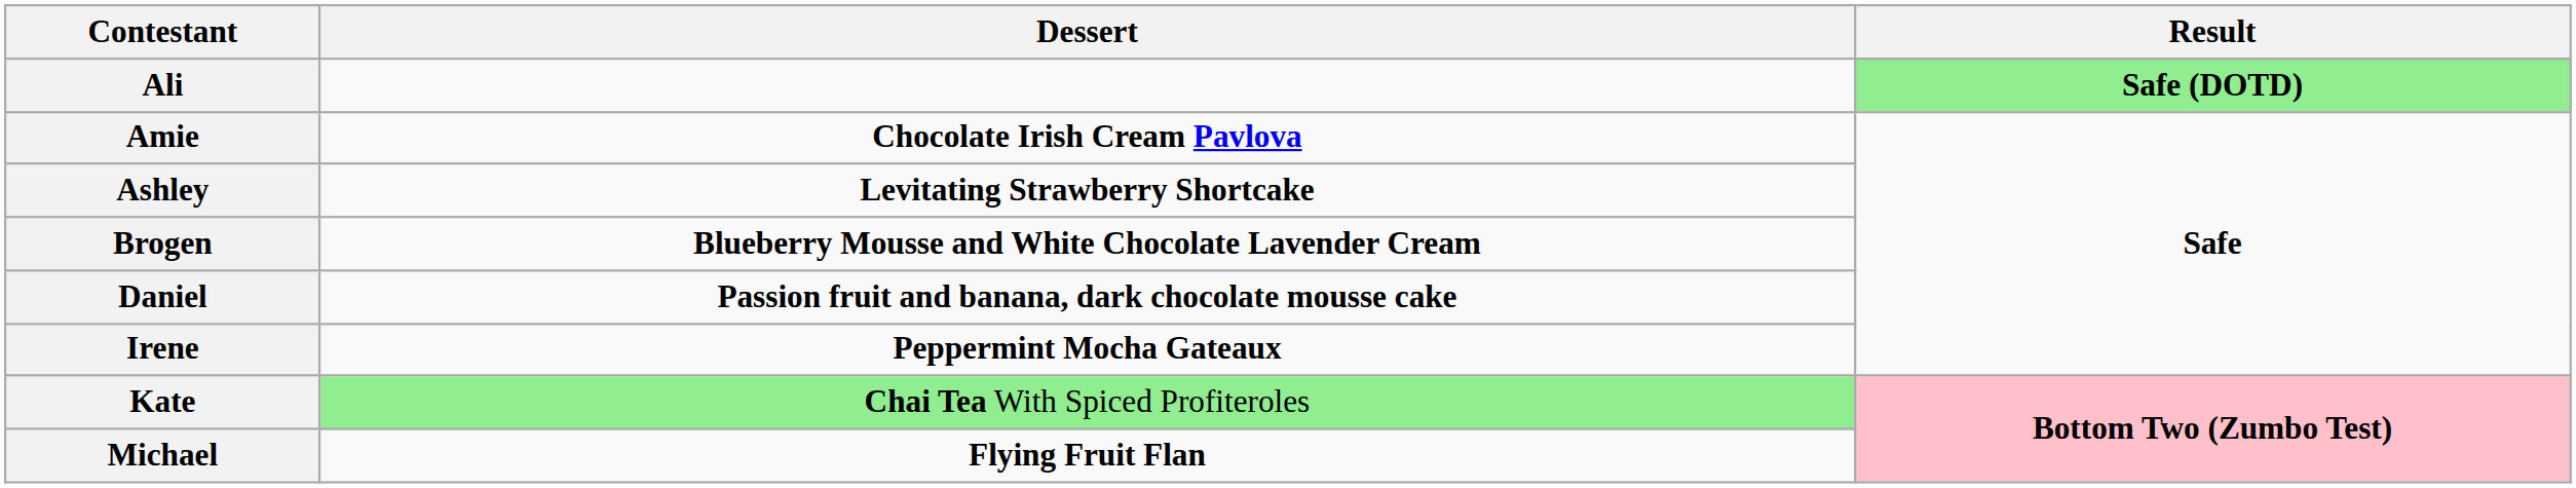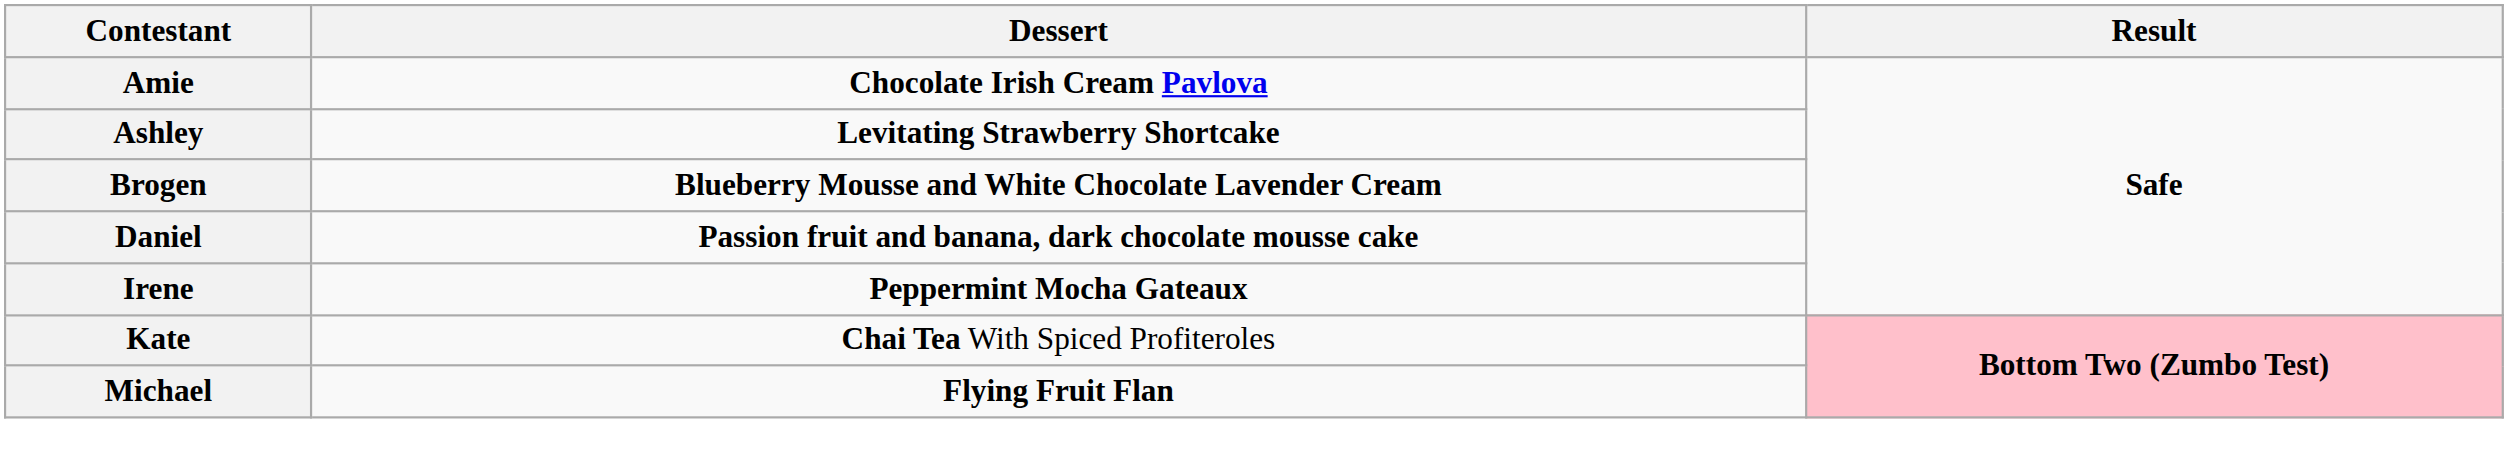- row: Ali | Safe (DOTD)
Kate | Dessert: lightgreen background -> no background
